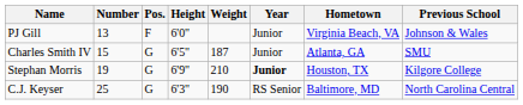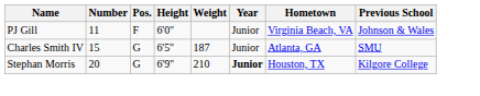PJ Gill | Number: 13 -> 11
Stephan Morris | Number: 19 -> 20
- row: C.J. Keyser | 25 | G | 6'3" | 190 | RS Senior | Baltimore, MD | North Carolina Central
